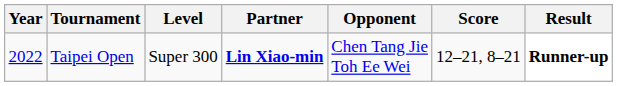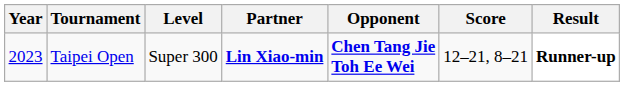Taipei Open | Year: 2022 -> 2023
Taipei Open | Opponent: normal -> bold
